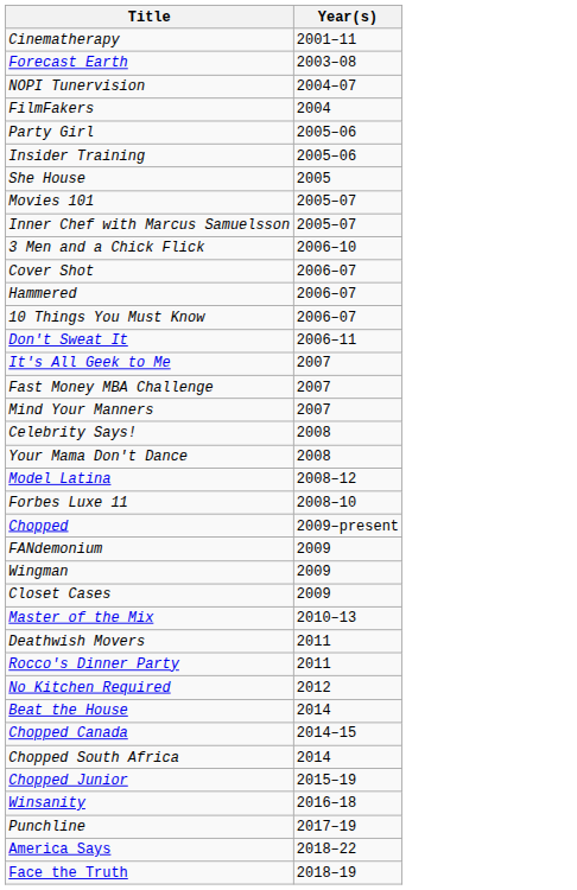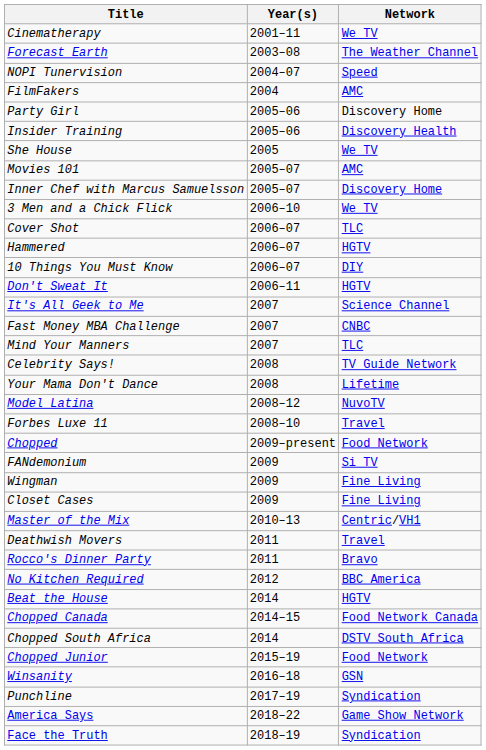+ column: Network | We TV | The Weather Channel | Speed | AMC | Discovery Home | Discovery Health | We TV | AMC | Discovery Home | We TV | TLC | HGTV | DIY | HGTV | Science Channel | CNBC | TLC | TV Guide Network | Lifetime | NuvoTV | Travel | Food Network | Si TV | Fine Living | Fine Living | Centric/VH1 | Travel | Bravo | BBC America | HGTV | Food Network Canada | DSTV South Africa | Food Network | GSN | Syndication | Game Show Network | Syndication
